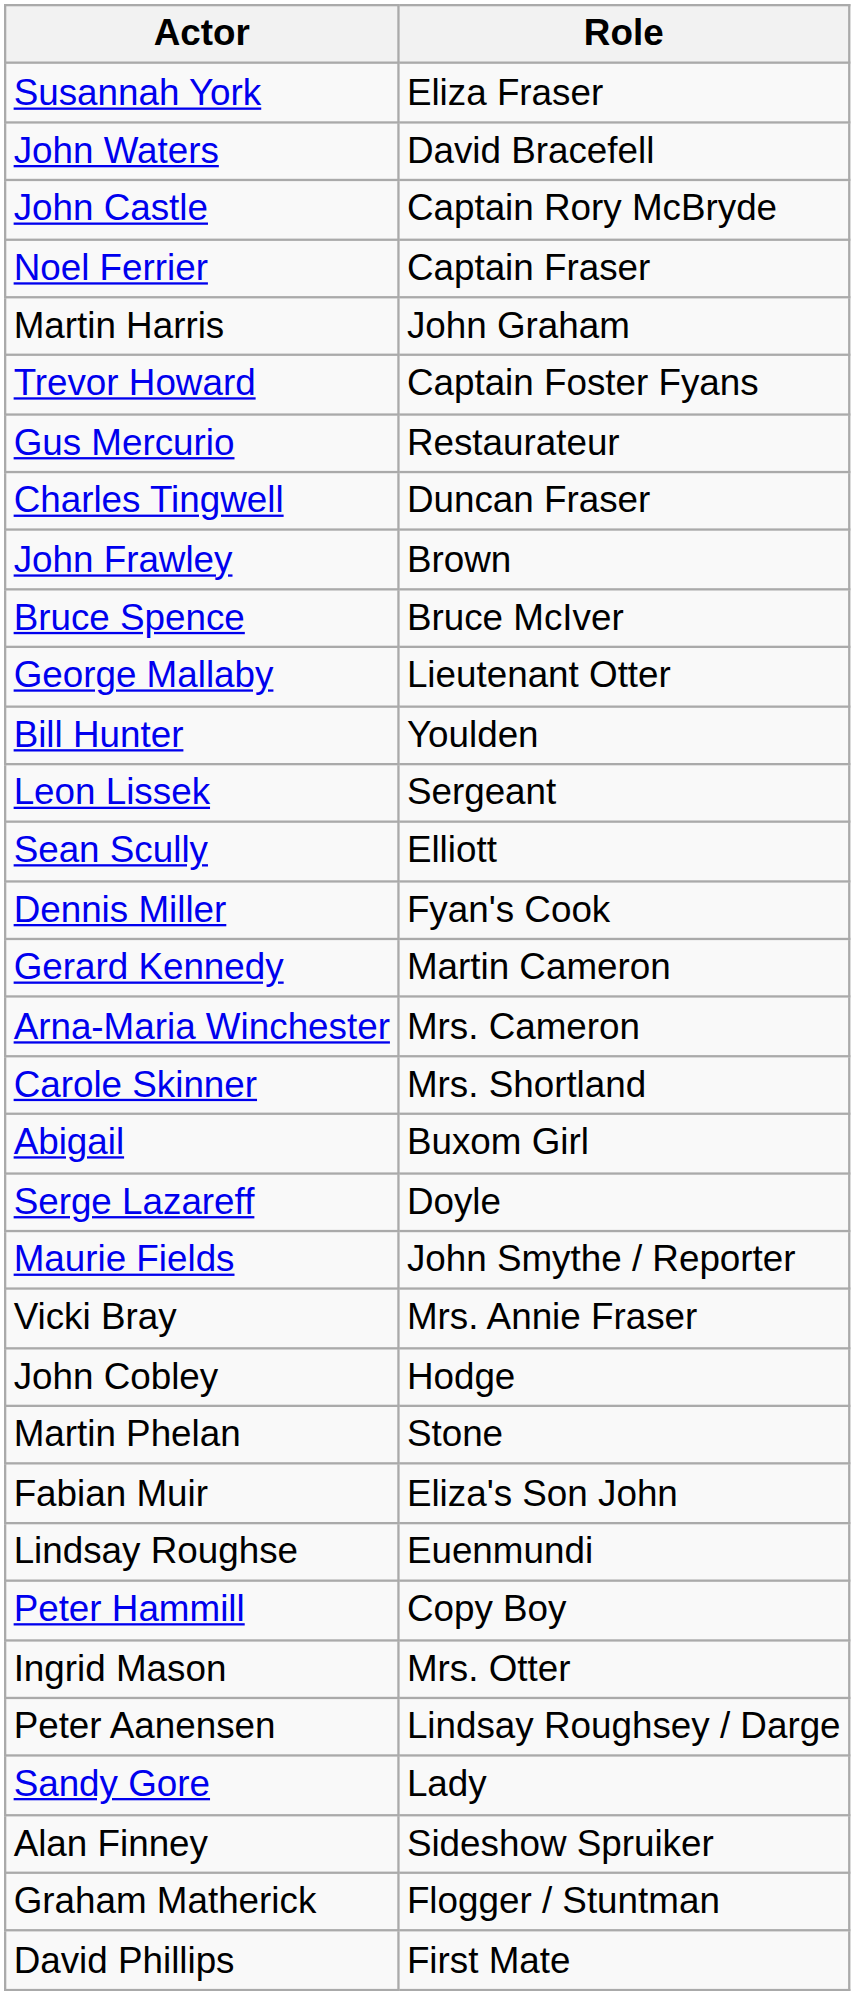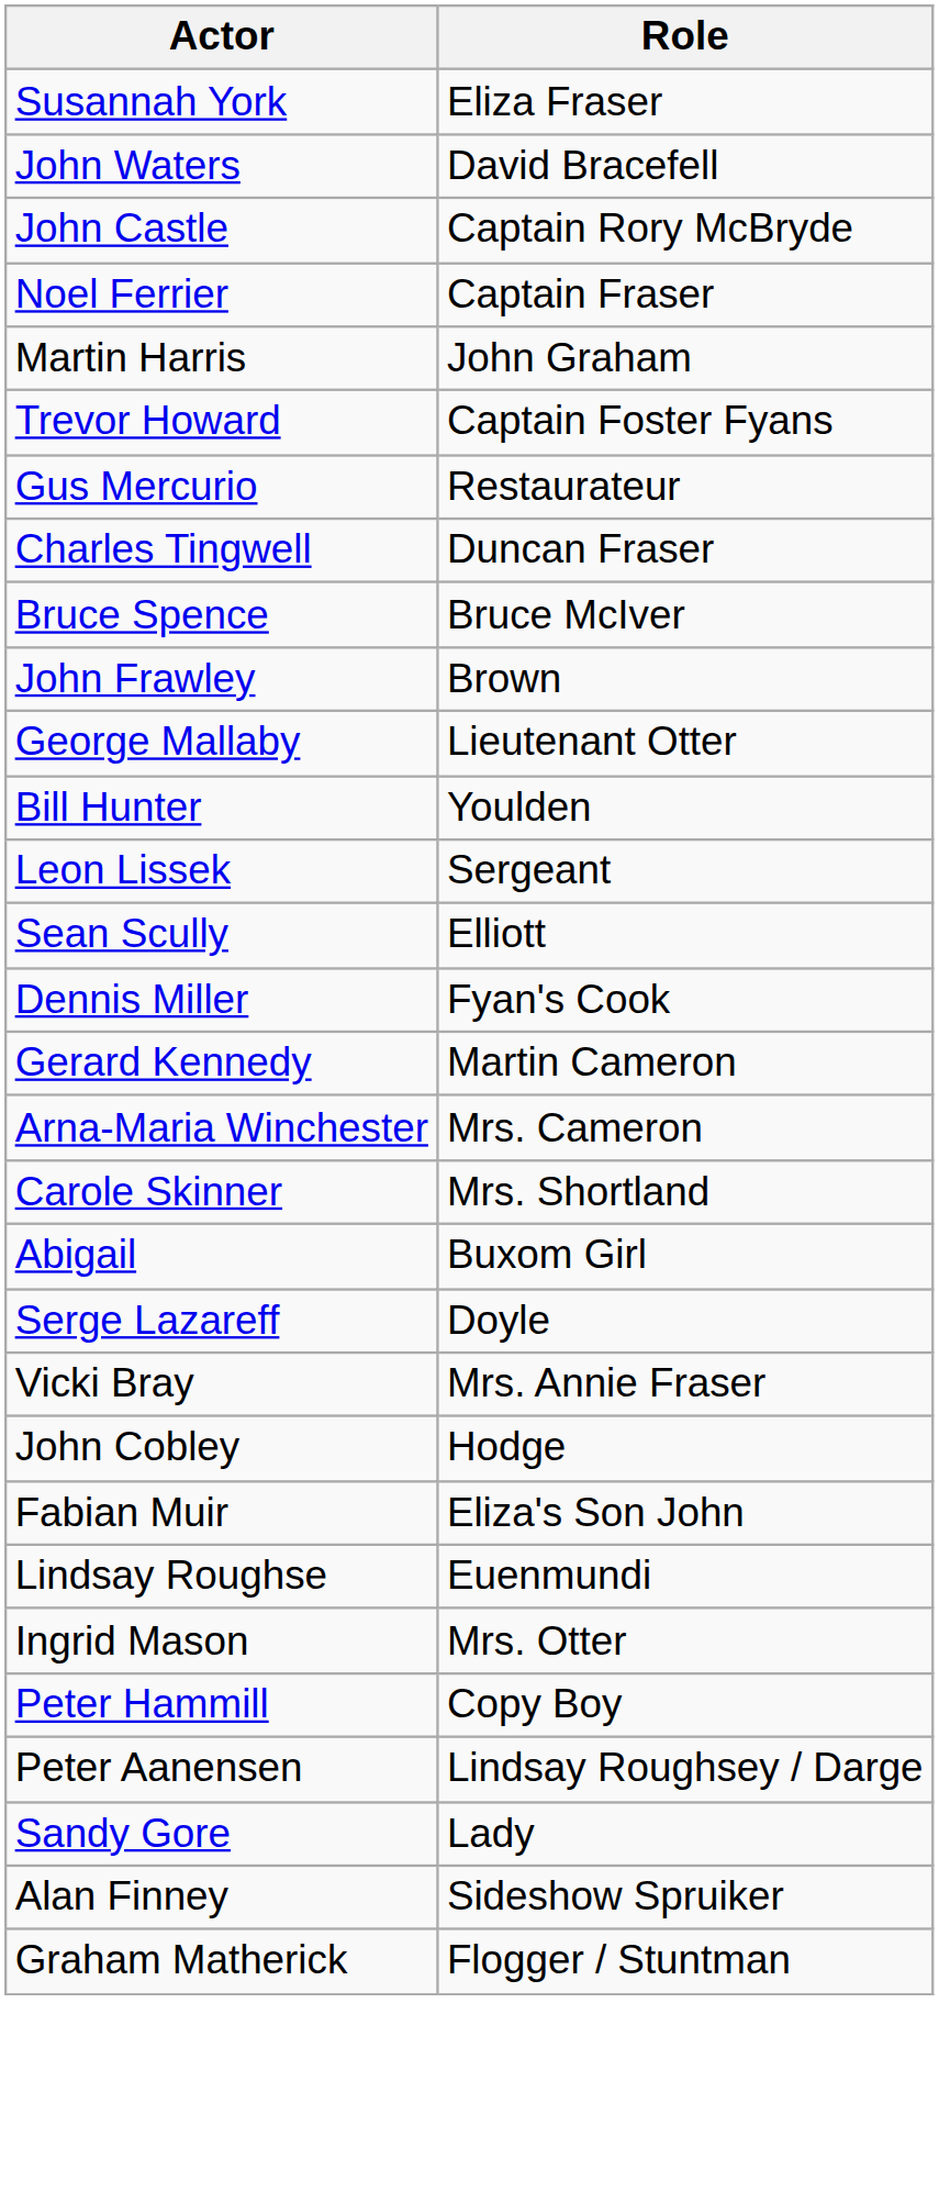rows swapped: John Frawley <-> Bruce Spence
- row: Maurie Fields | John Smythe / Reporter
- row: Martin Phelan | Stone
rows swapped: Ingrid Mason <-> Peter Hammill
- row: David Phillips | First Mate
